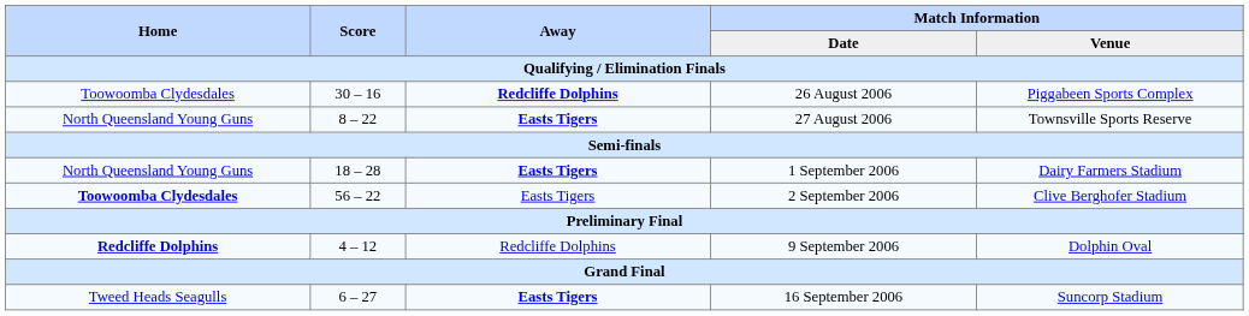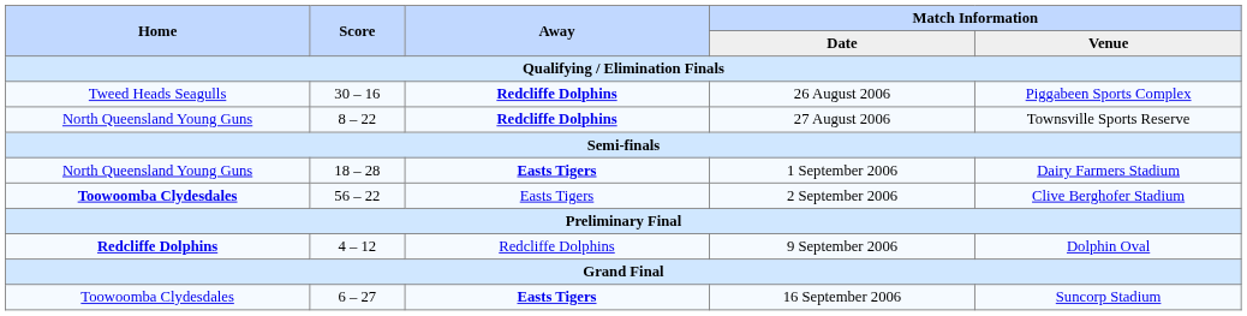26 August 2006 | Home: Toowoomba Clydesdales -> Tweed Heads Seagulls
27 August 2006 | Away: Easts Tigers -> Redcliffe Dolphins
16 September 2006 | Home: Tweed Heads Seagulls -> Toowoomba Clydesdales
